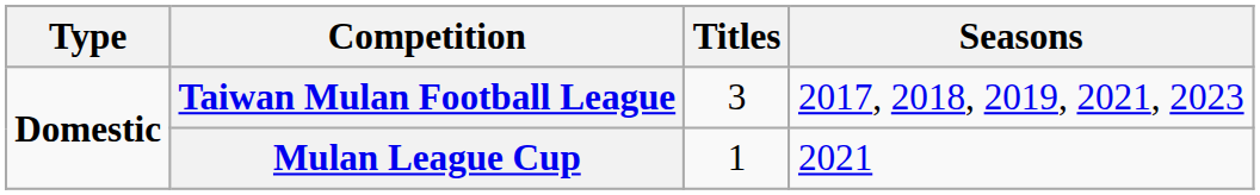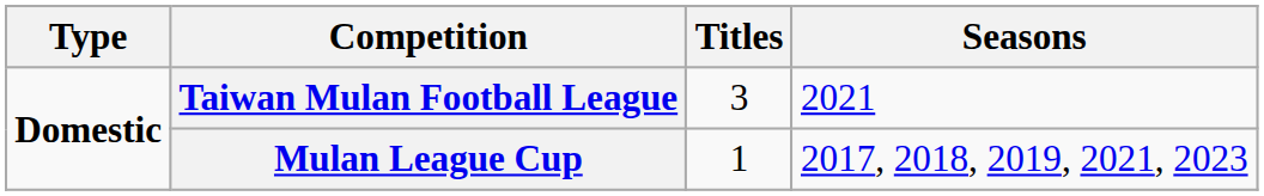Taiwan Mulan Football League | Seasons: 2017, 2018, 2019, 2021, 2023 -> 2021
Mulan League Cup | Seasons: 2021 -> 2017, 2018, 2019, 2021, 2023
